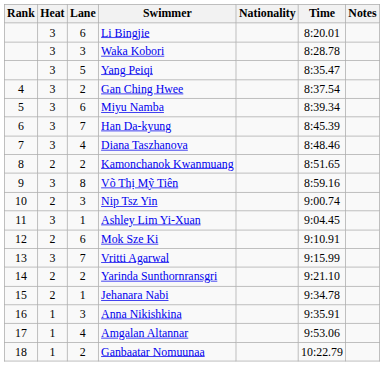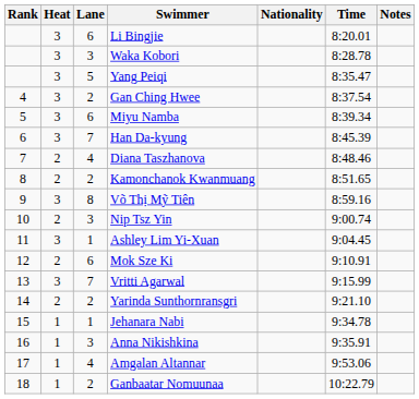Diana Taszhanova | Heat: 3 -> 2
Jehanara Nabi | Heat: 2 -> 1
